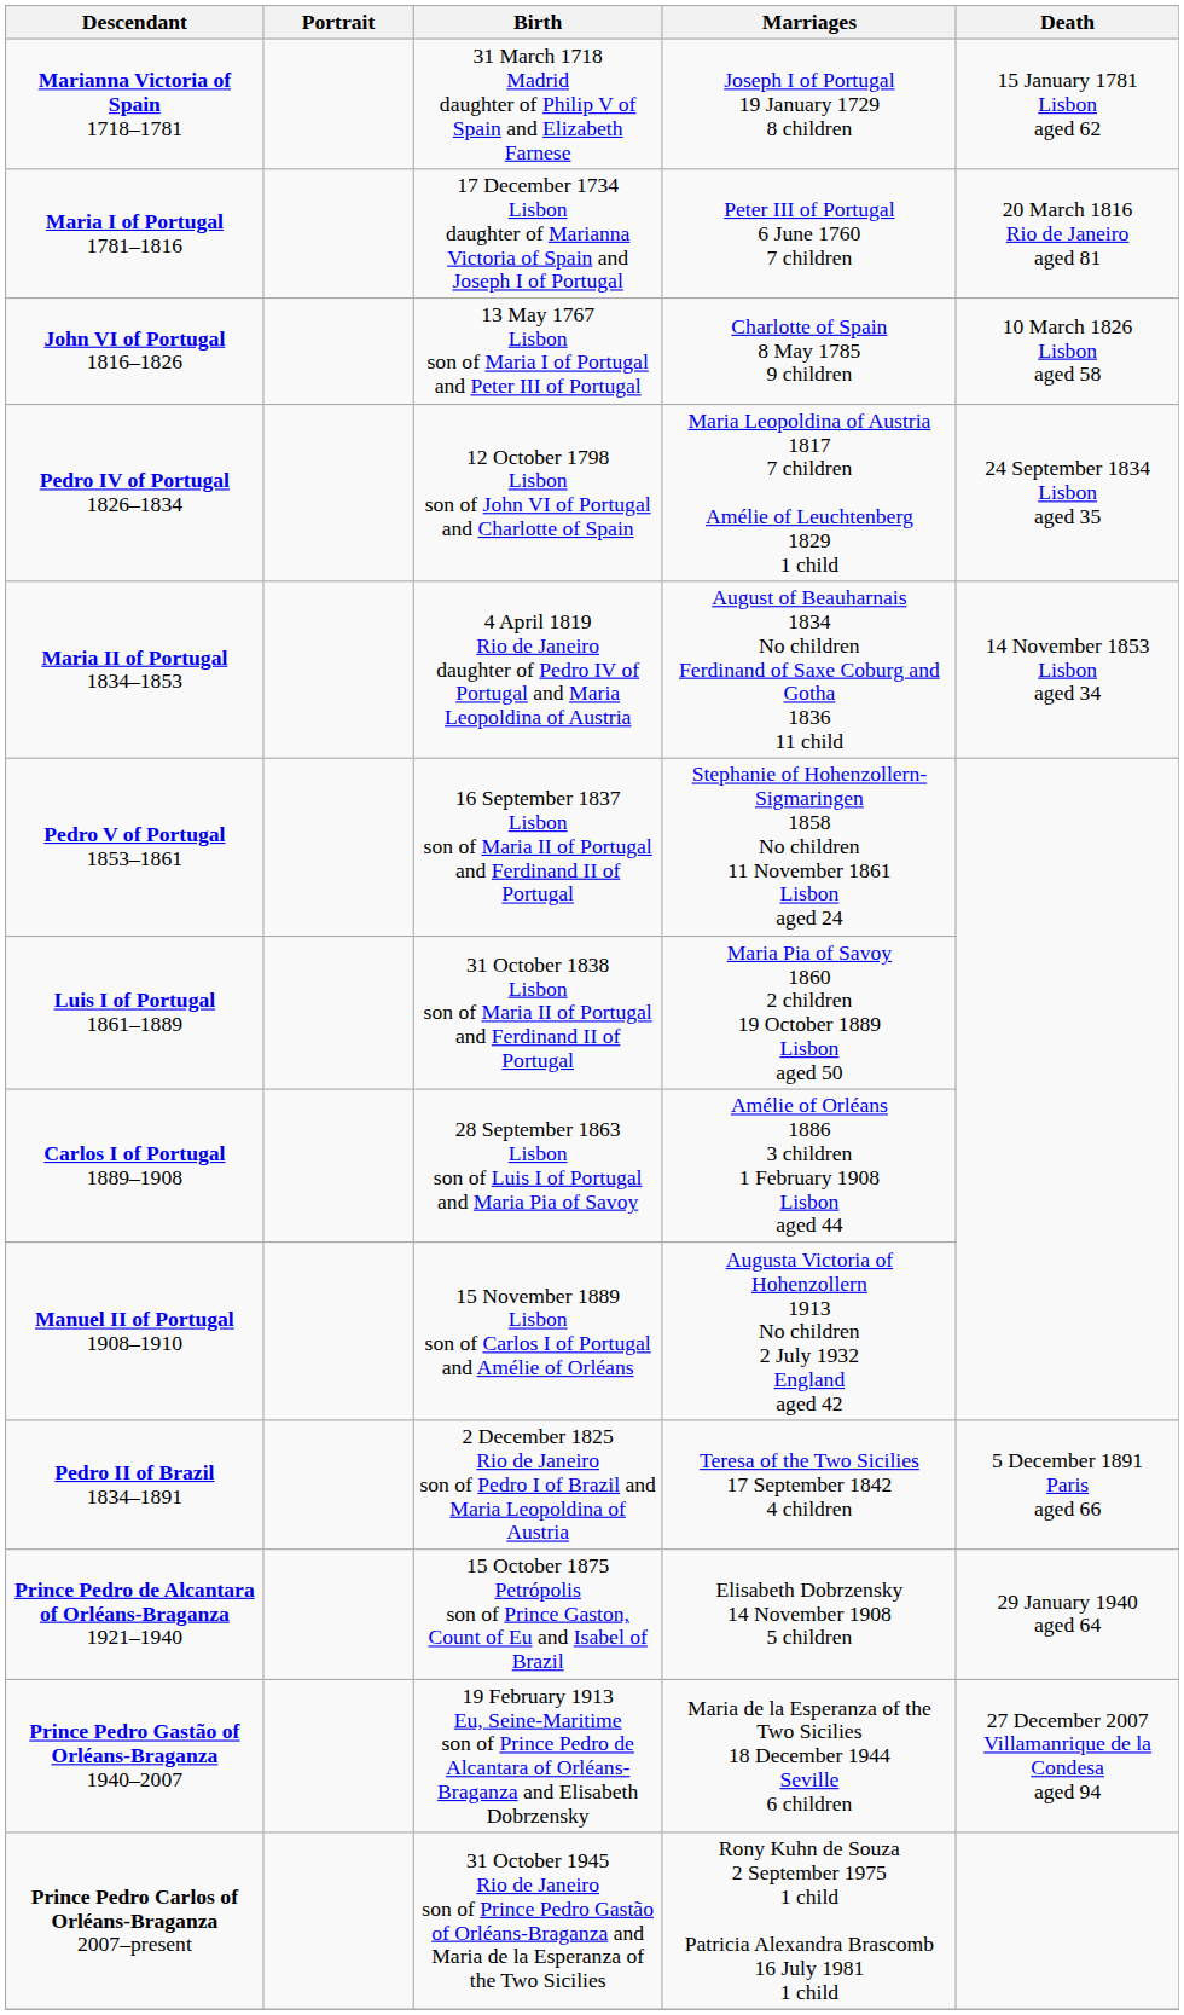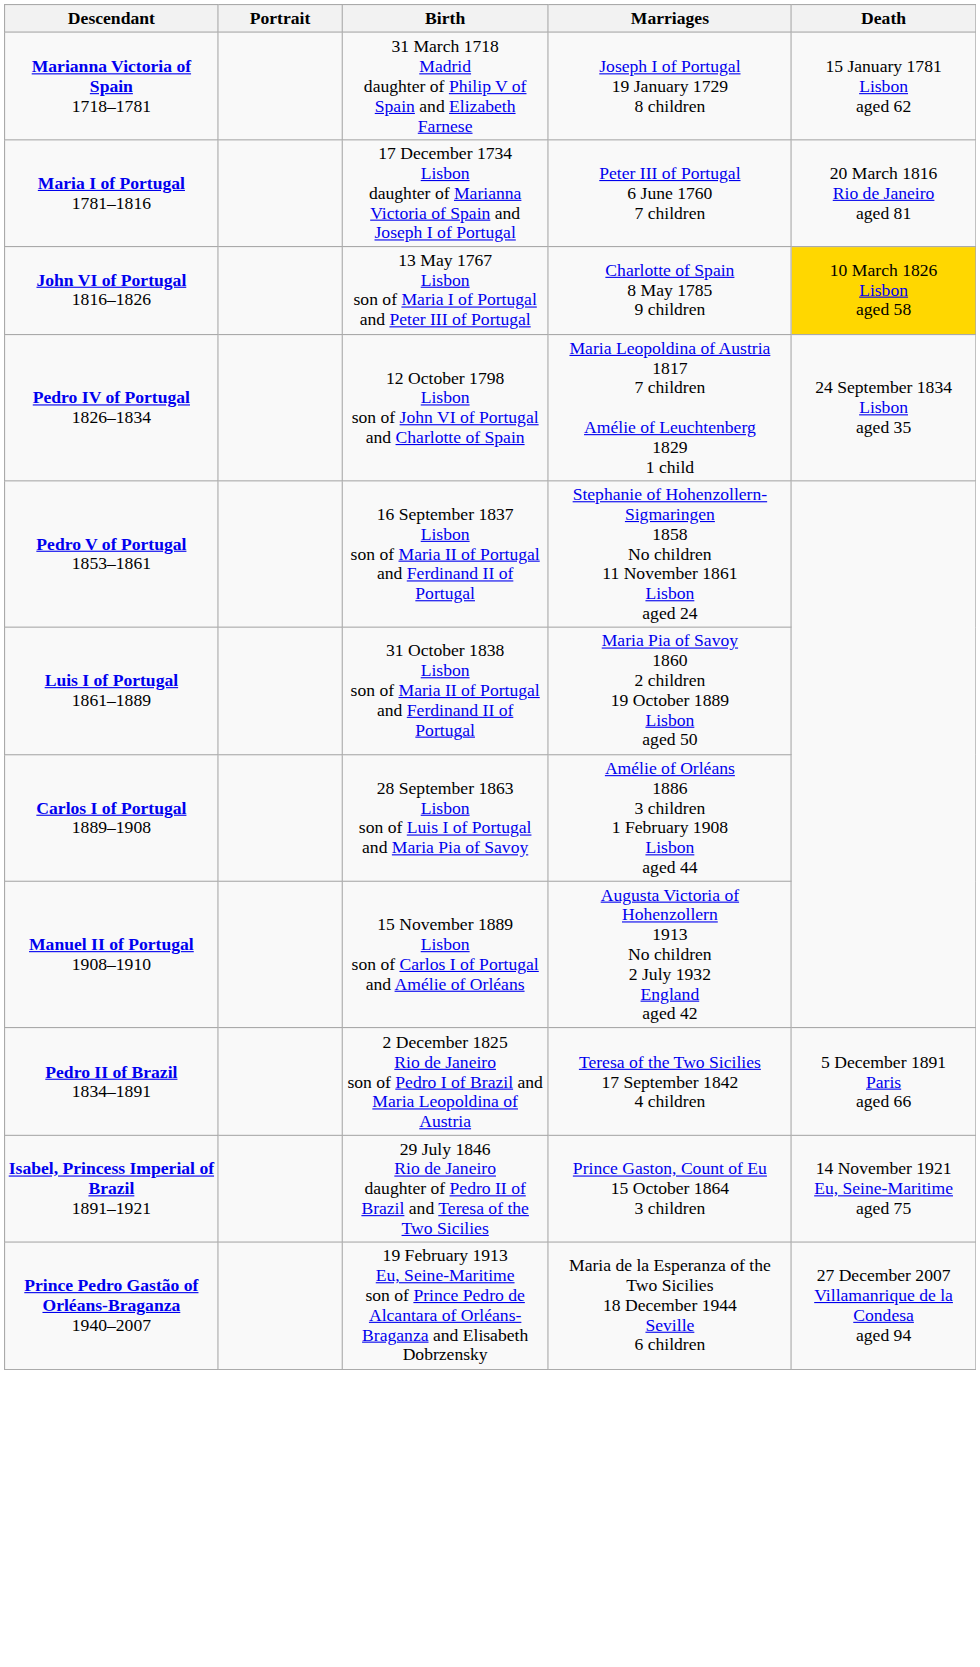John VI of Portugal 1816–1826 | Death: no background -> gold background
- row: Maria II of Portugal 1834–1853 | 4 April 1819 Rio de Janeiro daughter of Pedro IV of Portugal and Maria Leopoldina of Austria | August of Beauharnais 1834 No children Ferdinand of Saxe Coburg and Gotha 1836 11 child | 14 November 1853 Lisbon aged 34
+ row: Isabel, Princess Imperial of Brazil 1891–1921 | 29 July 1846 Rio de Janeiro daughter of Pedro II of Brazil and Teresa of the Two Sicilies | Prince Gaston, Count of Eu 15 October 1864 3 children | 14 November 1921 Eu, Seine-Maritime aged 75
- row: Prince Pedro de Alcantara of Orléans-Braganza 1921–1940 | 15 October 1875 Petrópolis son of Prince Gaston, Count of Eu and Isabel of Brazil | Elisabeth Dobrzensky 14 November 1908 5 children | 29 January 1940 aged 64
- row: Prince Pedro Carlos of Orléans-Braganza 2007–present | 31 October 1945 Rio de Janeiro son of Prince Pedro Gastão of Orléans-Braganza and Maria de la Esperanza of the Two Sicilies | Rony Kuhn de Souza 2 September 1975 1 child Patricia Alexandra Brascomb 16 July 1981 1 child
